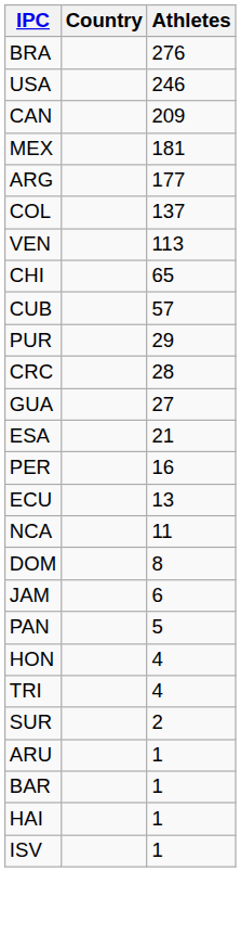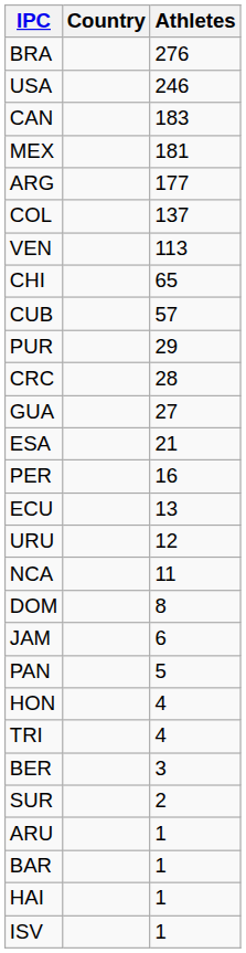CAN | Athletes: 209 -> 183
+ row: URU | 12
+ row: BER | 3
